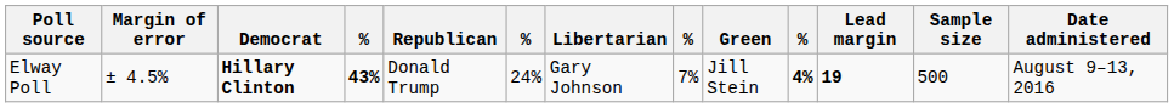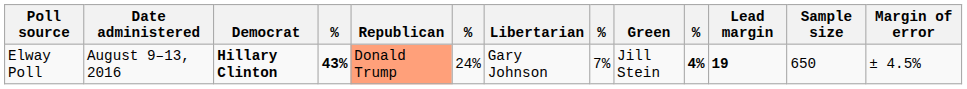columns swapped: Date administered <-> Margin of error
Elway Poll | Republican: no background -> lightsalmon background
Elway Poll | Sample size: 500 -> 650
